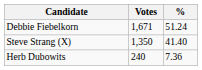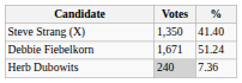rows swapped: Debbie Fiebelkorn <-> Steve Strang (X)
Herb Dubowits | Votes: no background -> lightgrey background
